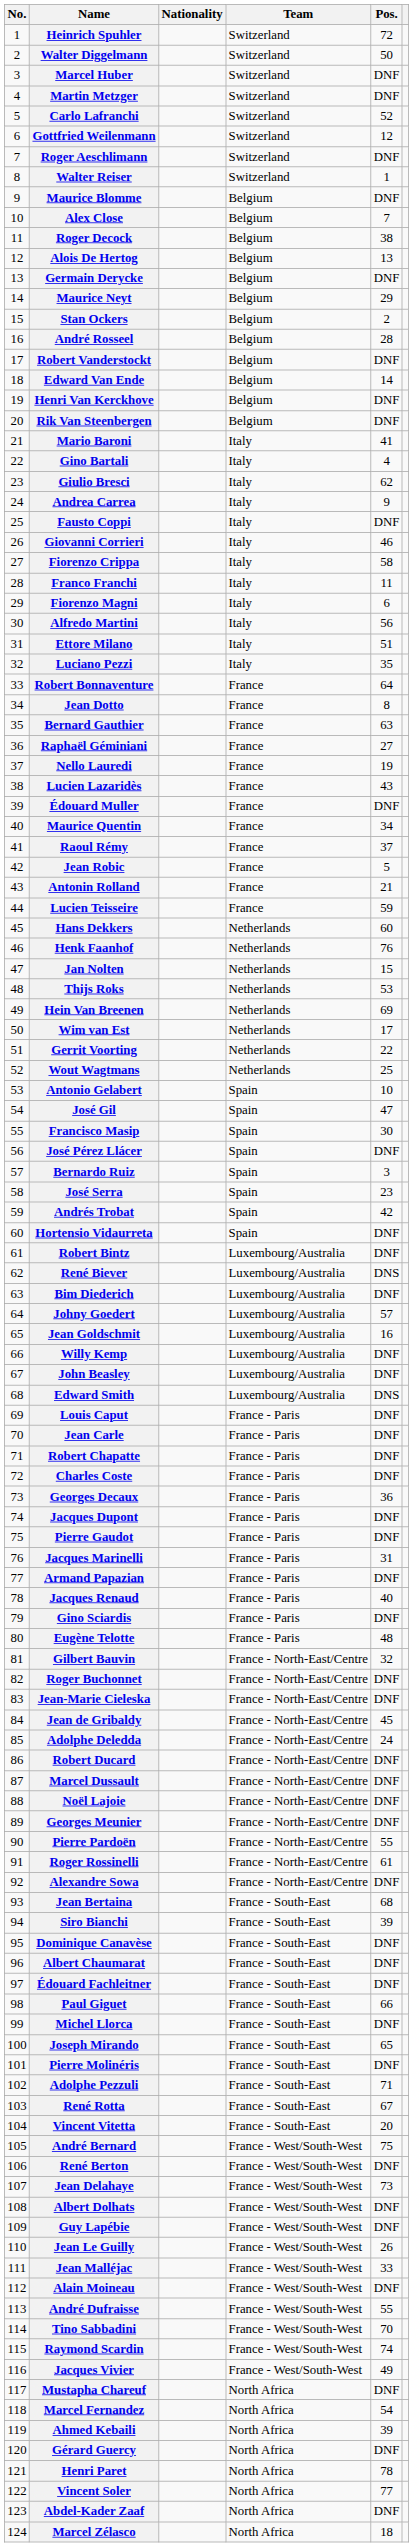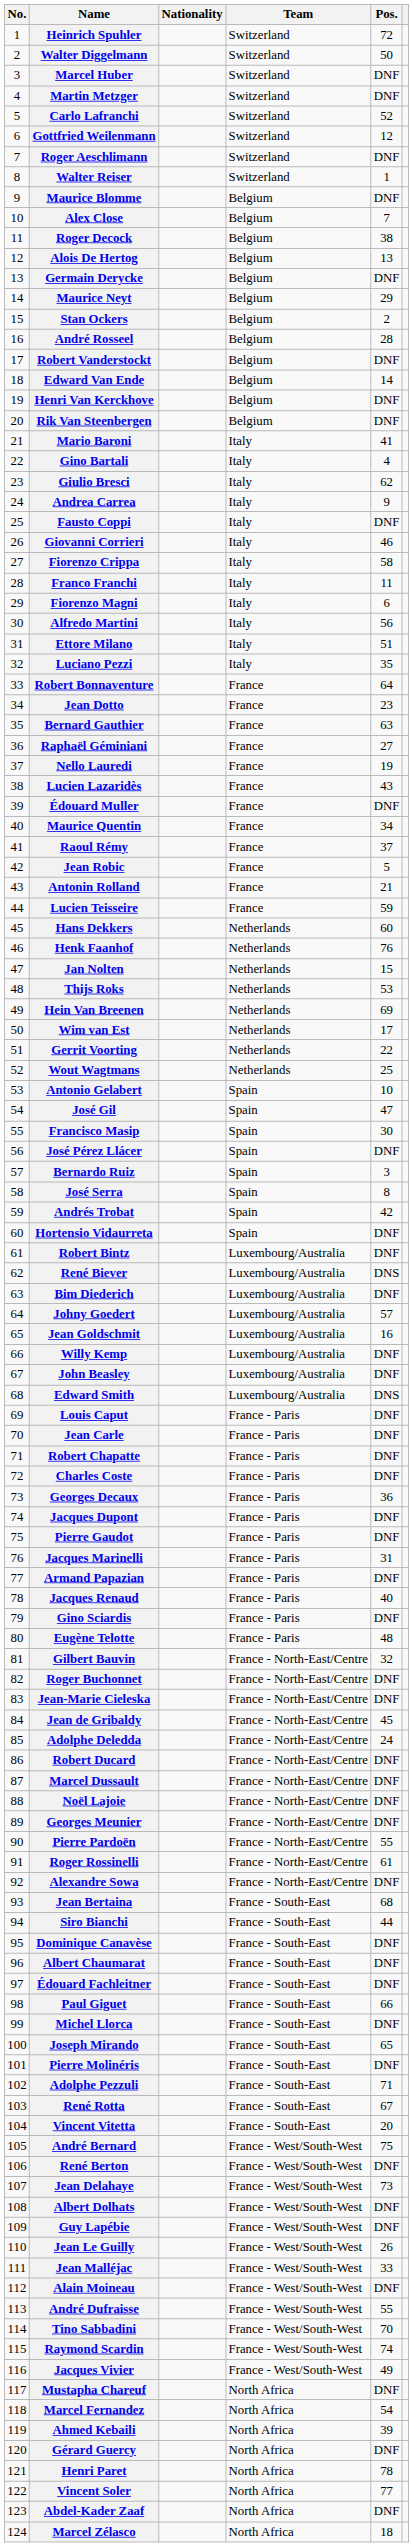Jean Dotto | Pos.: 8 -> 23
José Serra | Pos.: 23 -> 8
Siro Bianchi | Pos.: 39 -> 44
